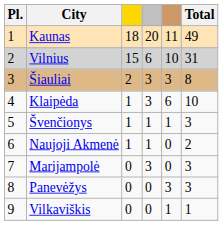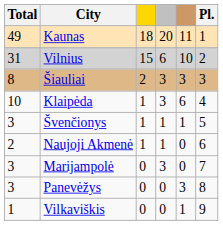columns swapped: Pl. <-> Total
